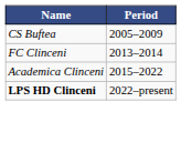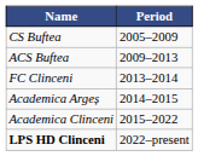+ row: ACS Buftea | 2009–2013
+ row: Academica Argeș | 2014–2015
